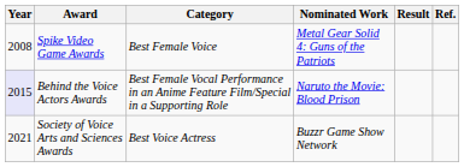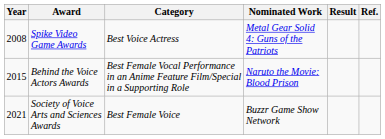Spike Video Game Awards | Category: Best Female Voice -> Best Voice Actress
Behind the Voice Actors Awards | Year: lavender background -> no background
Society of Voice Arts and Sciences Awards | Category: Best Voice Actress -> Best Female Voice
